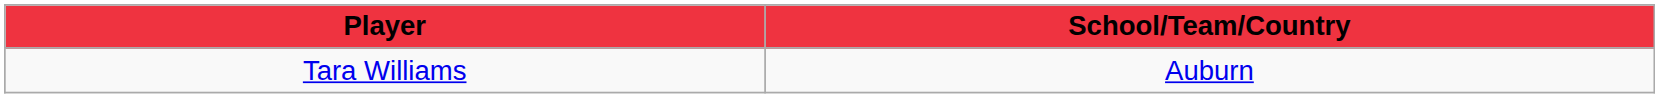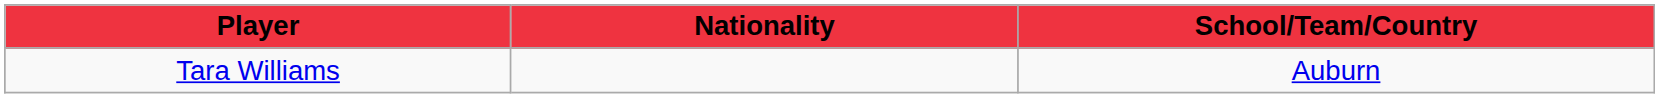+ column: Nationality
